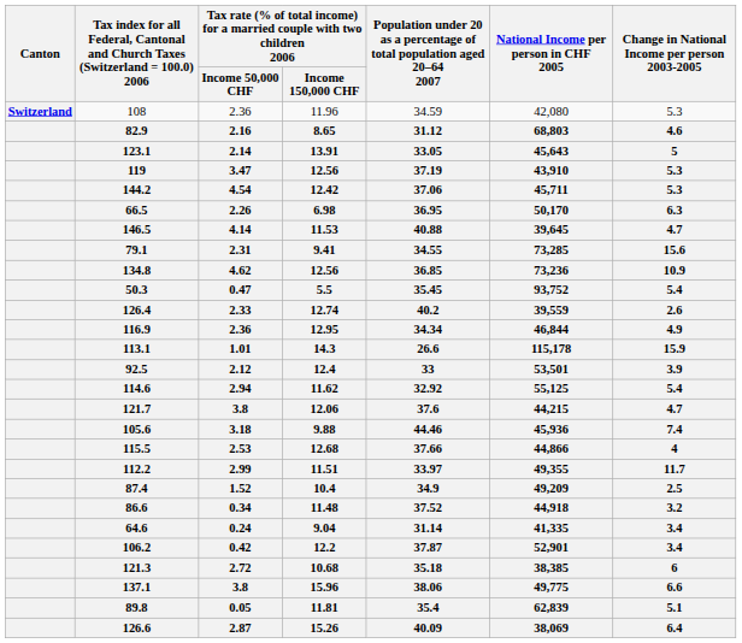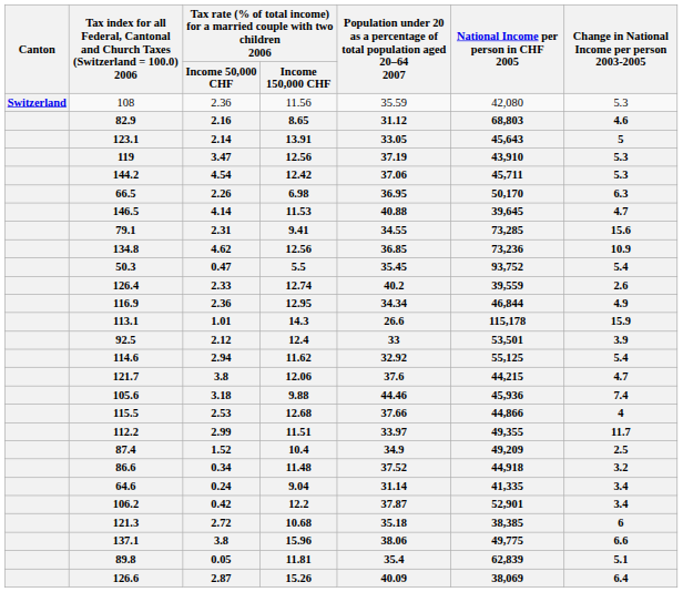Switzerland | column 4: 11.96 -> 11.56
Switzerland | column 5: 34.59 -> 35.59
